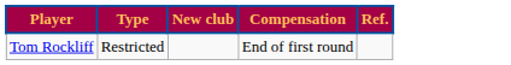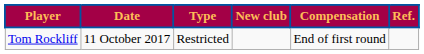+ column: Date | 11 October 2017
